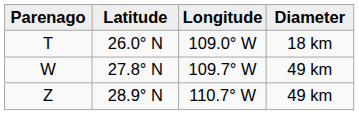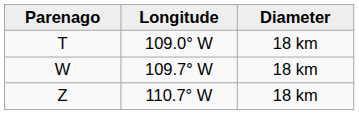- column: Latitude | 26.0° N | 27.8° N | 28.9° N
W | Diameter: 49 km -> 18 km
Z | Diameter: 49 km -> 18 km
